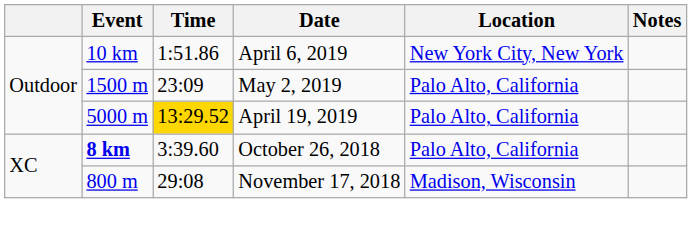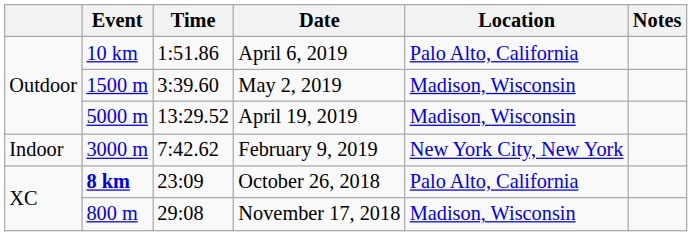April 6, 2019 | Location: New York City, New York -> Palo Alto, California
May 2, 2019 | Time: 23:09 -> 3:39.60
May 2, 2019 | Location: Palo Alto, California -> Madison, Wisconsin
April 19, 2019 | Time: gold background -> no background
April 19, 2019 | Location: Palo Alto, California -> Madison, Wisconsin
+ row: Indoor | 3000 m | 7:42.62 | February 9, 2019 | New York City, New York
October 26, 2018 | Time: 3:39.60 -> 23:09
